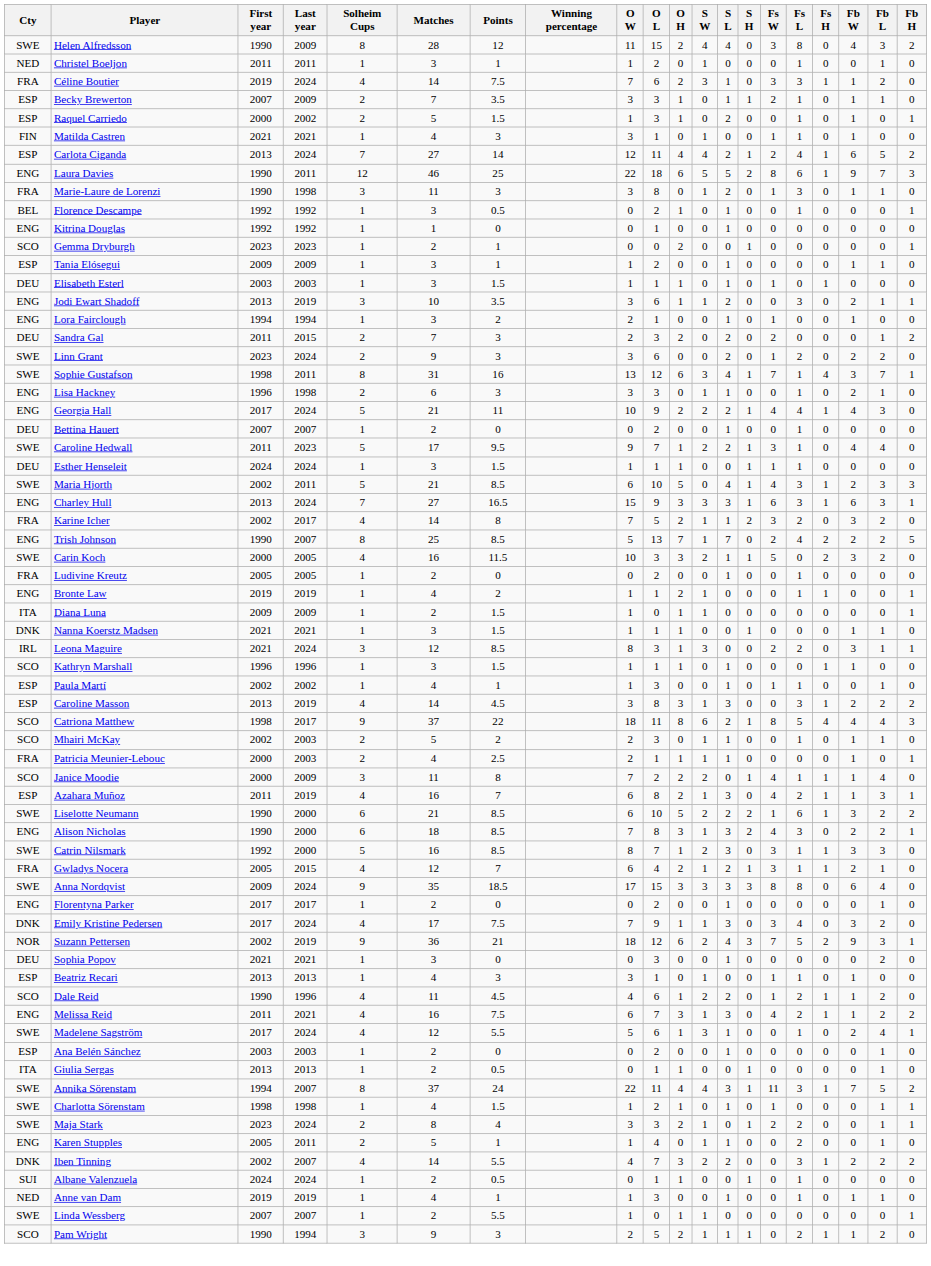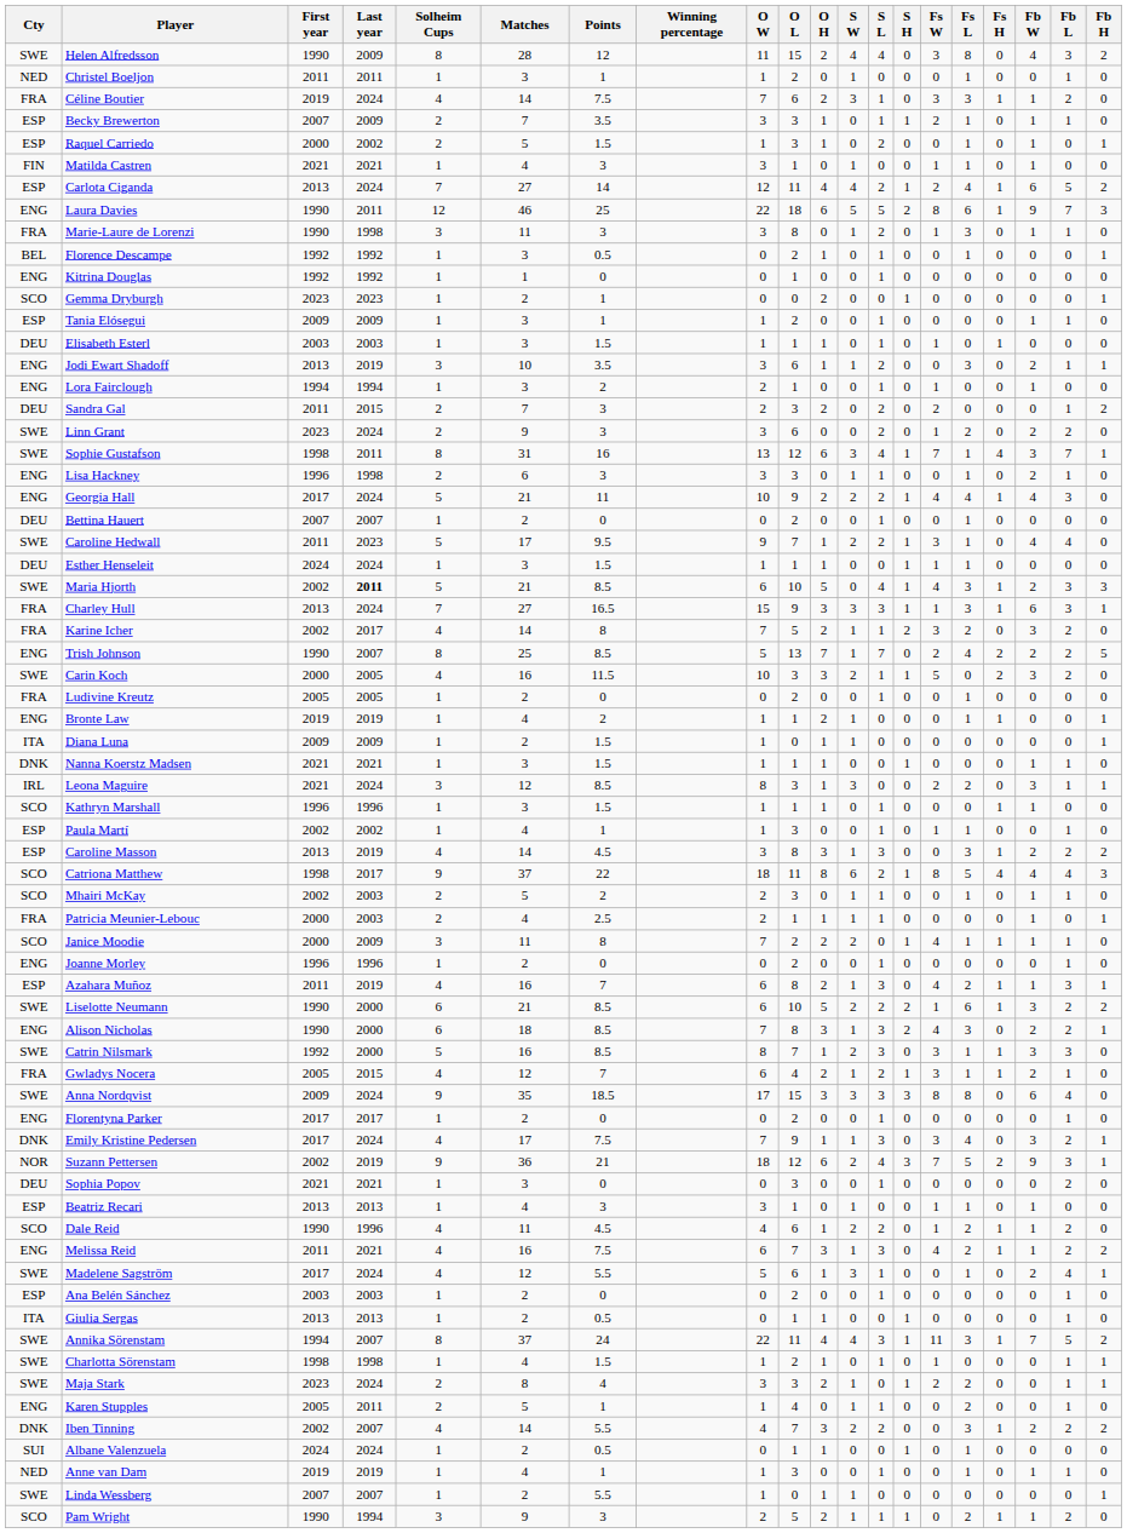Maria Hjorth | Last year: normal -> bold
Charley Hull | Cty: ENG -> FRA
Charley Hull | Fs W: 6 -> 1
Janice Moodie | Fb L: 4 -> 1
+ row: ENG | Joanne Morley | 1996 | 1996 | 1 | 2 | 0 | 0 | 2 | 0 | 0 | 1 | 0 | 0 | 0 | 0 | 0 | 1 | 0
Emily Kristine Pedersen | Fb H: 0 -> 1
